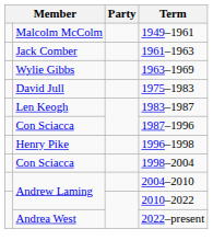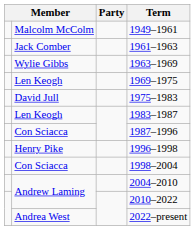+ row: Len Keogh | 1969–1975
